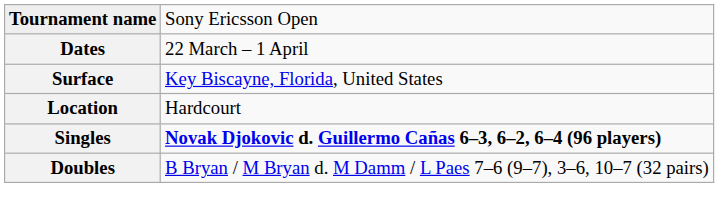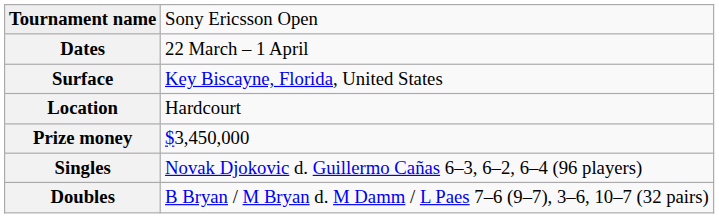+ row: Prize money | $3,450,000
Singles | column 2: bold -> normal
